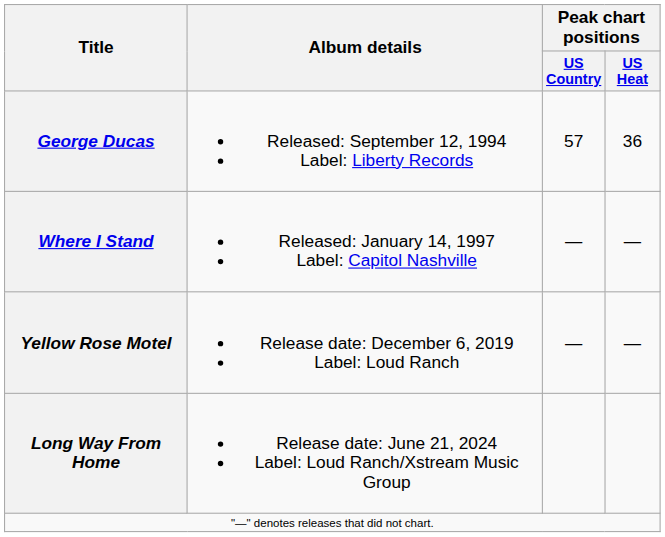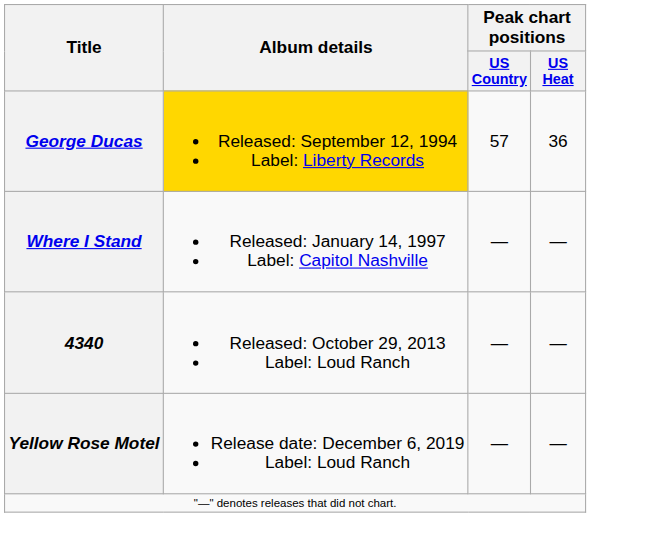George Ducas | Album details: no background -> gold background
+ row: 4340 | Released: October 29, 2013 Label: Loud Ranch | — | —
- row: Long Way From Home | Release date: June 21, 2024 Label: Loud Ranch/Xstream Music Group
